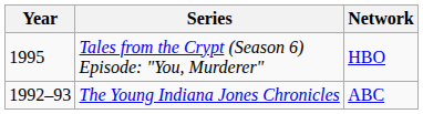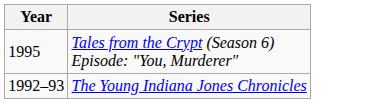- column: Network | HBO | ABC
